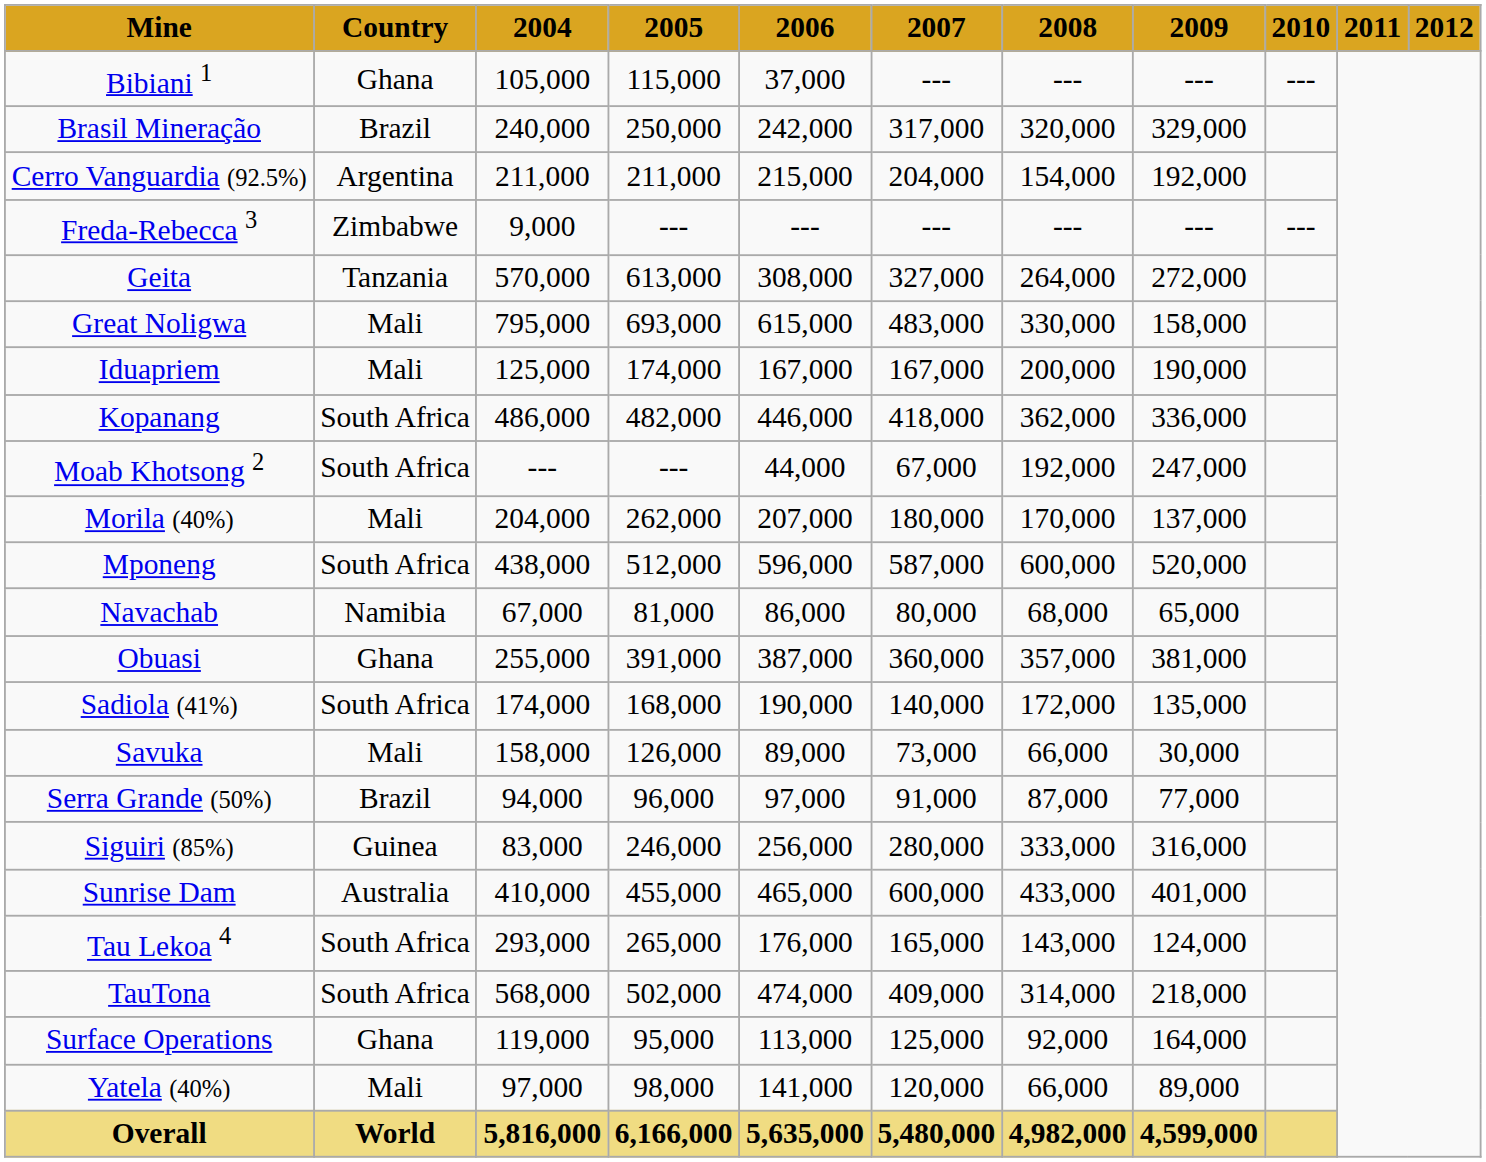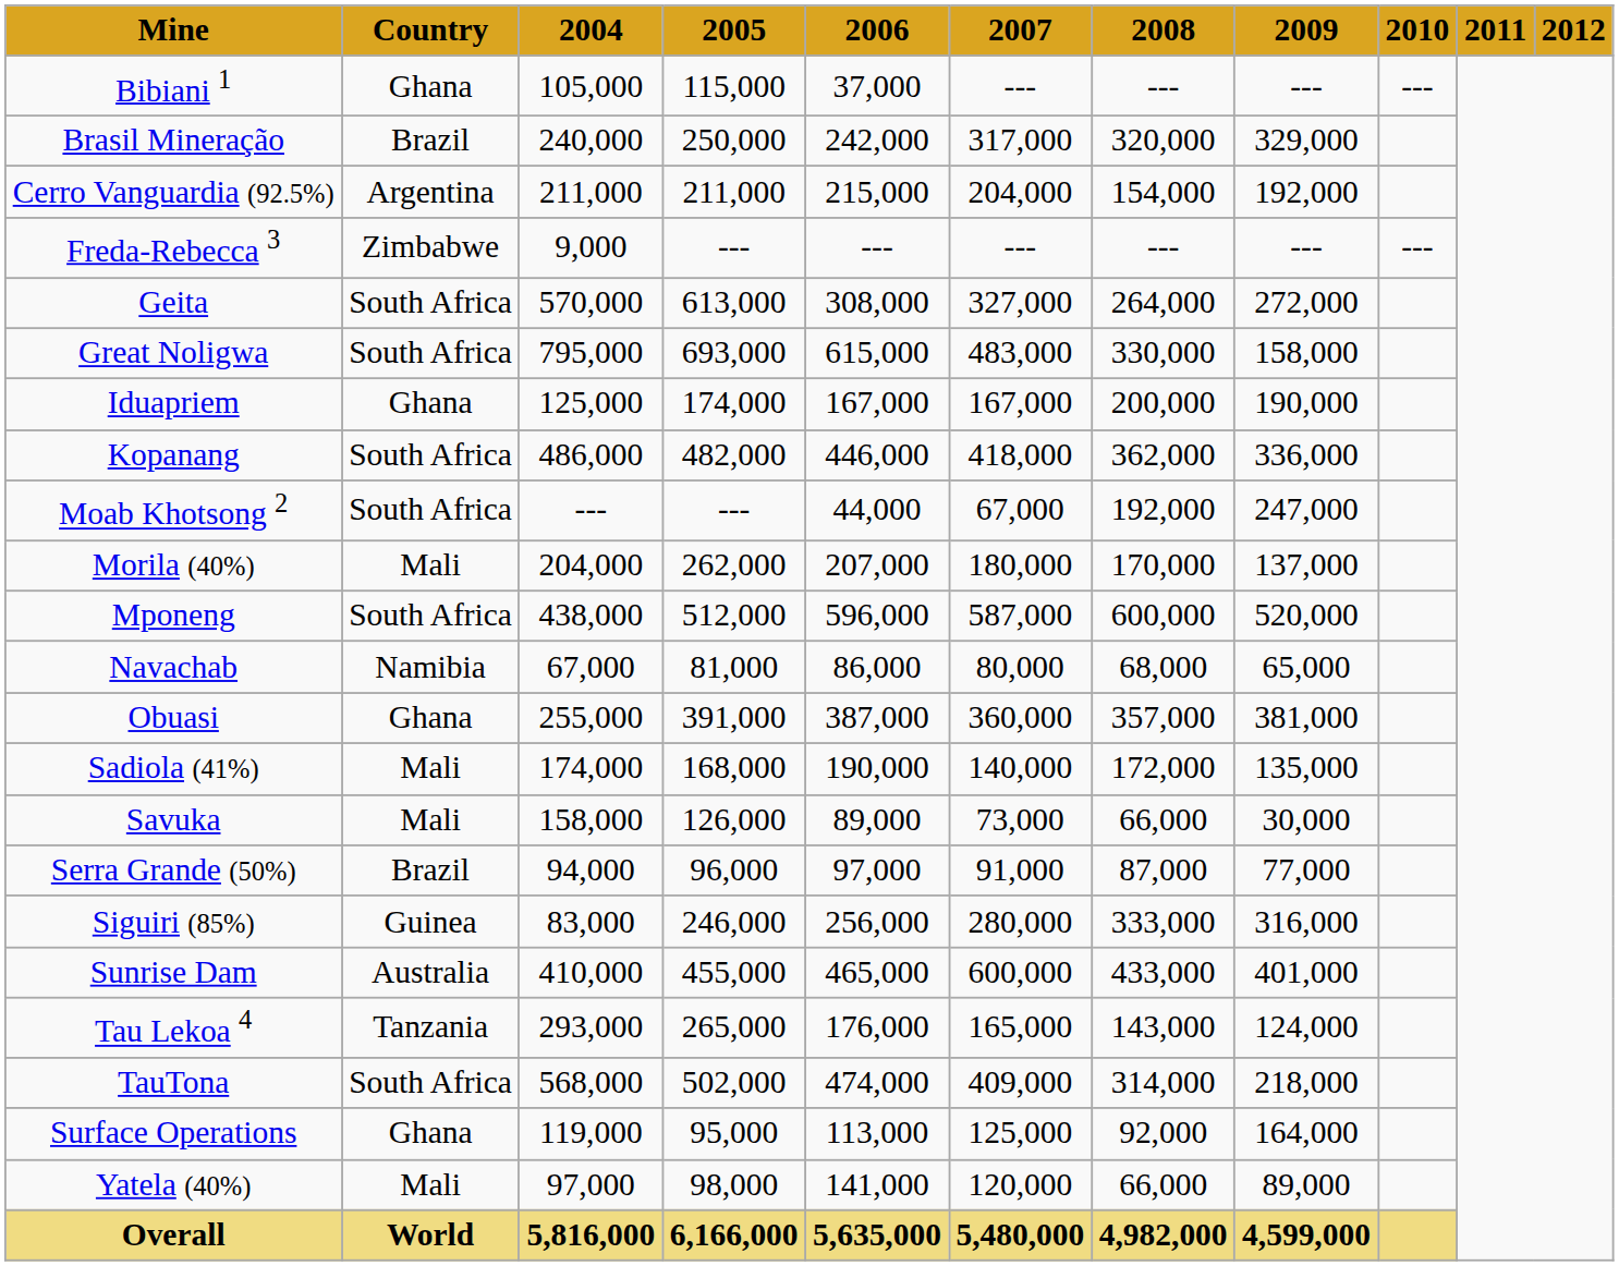Geita | Country: Tanzania -> South Africa
Great Noligwa | Country: Mali -> South Africa
Iduapriem | Country: Mali -> Ghana
Sadiola (41%) | Country: South Africa -> Mali
Tau Lekoa 4 | Country: South Africa -> Tanzania
